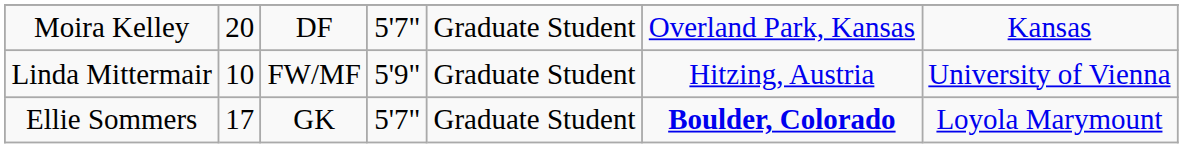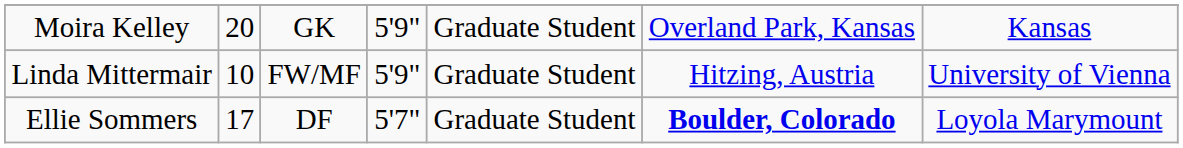Moira Kelley | column 3: DF -> GK
Moira Kelley | column 4: 5'7" -> 5'9"
Ellie Sommers | column 3: GK -> DF
